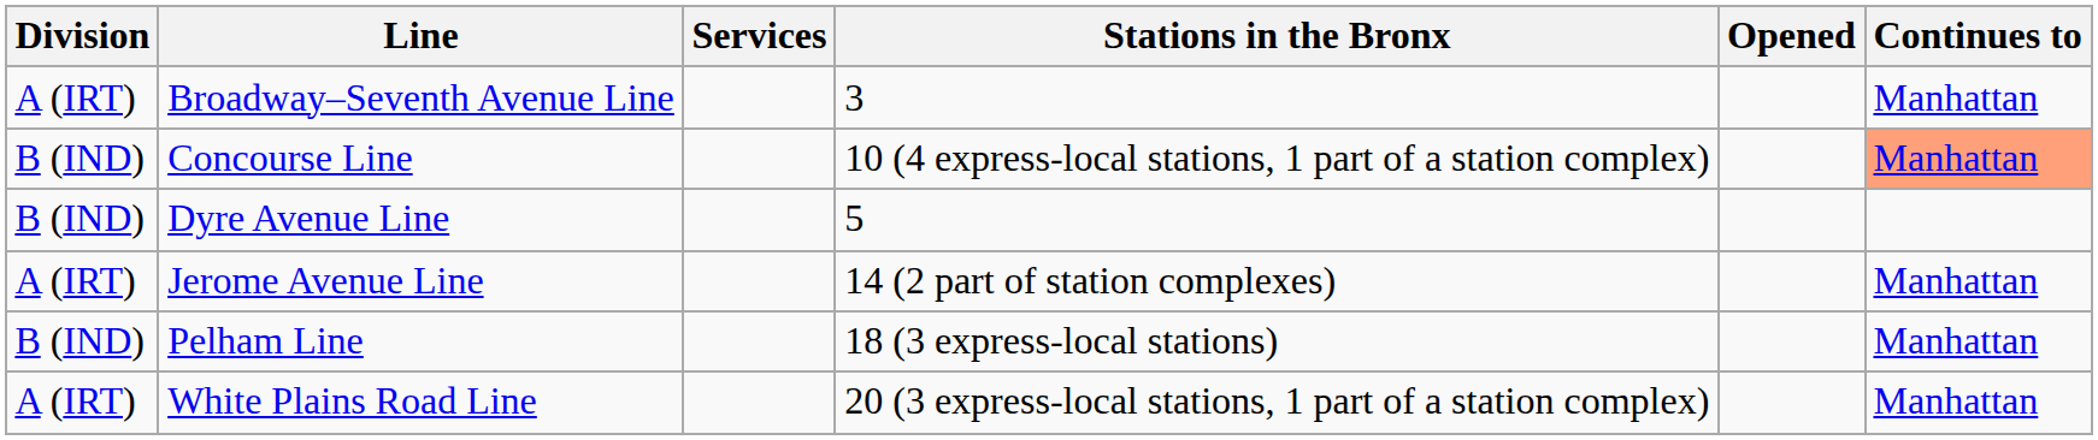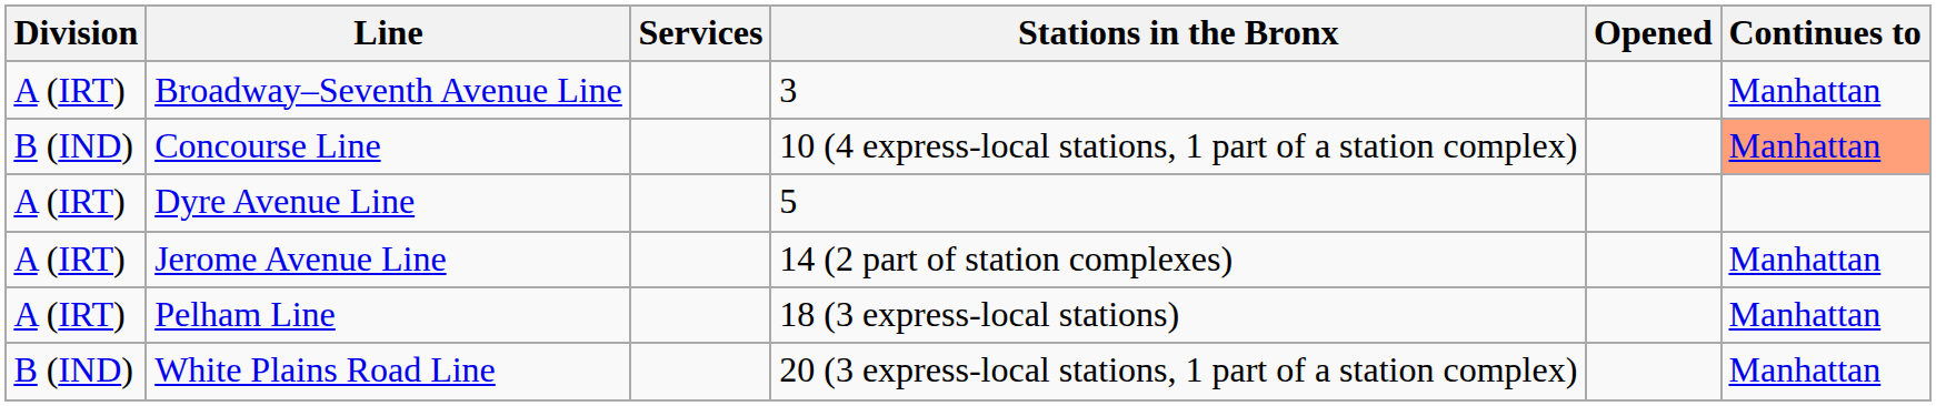Dyre Avenue Line | Division: B (IND) -> A (IRT)
Pelham Line | Division: B (IND) -> A (IRT)
White Plains Road Line | Division: A (IRT) -> B (IND)
